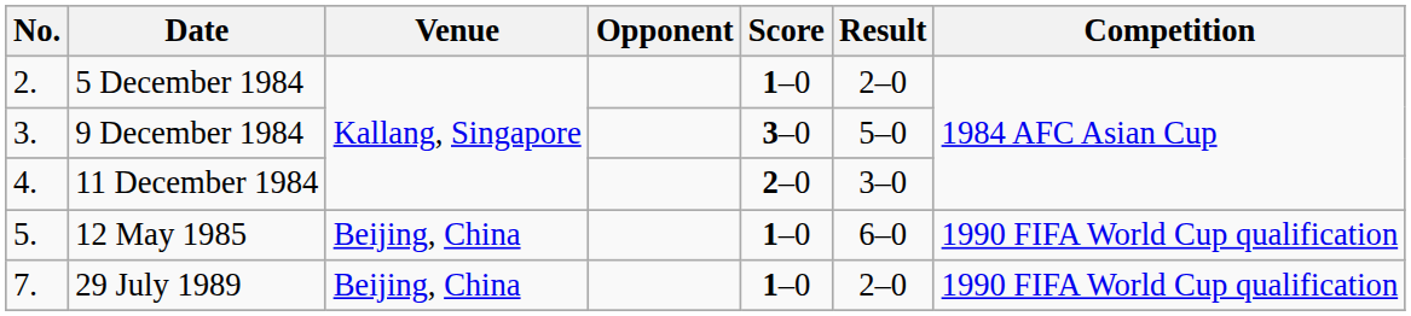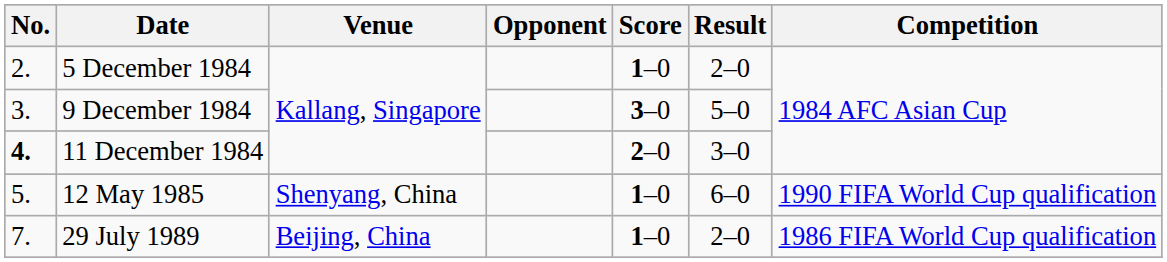11 December 1984 | No.: normal -> bold
12 May 1985 | Venue: Beijing, China -> Shenyang, China
29 July 1989 | Competition: 1990 FIFA World Cup qualification -> 1986 FIFA World Cup qualification
